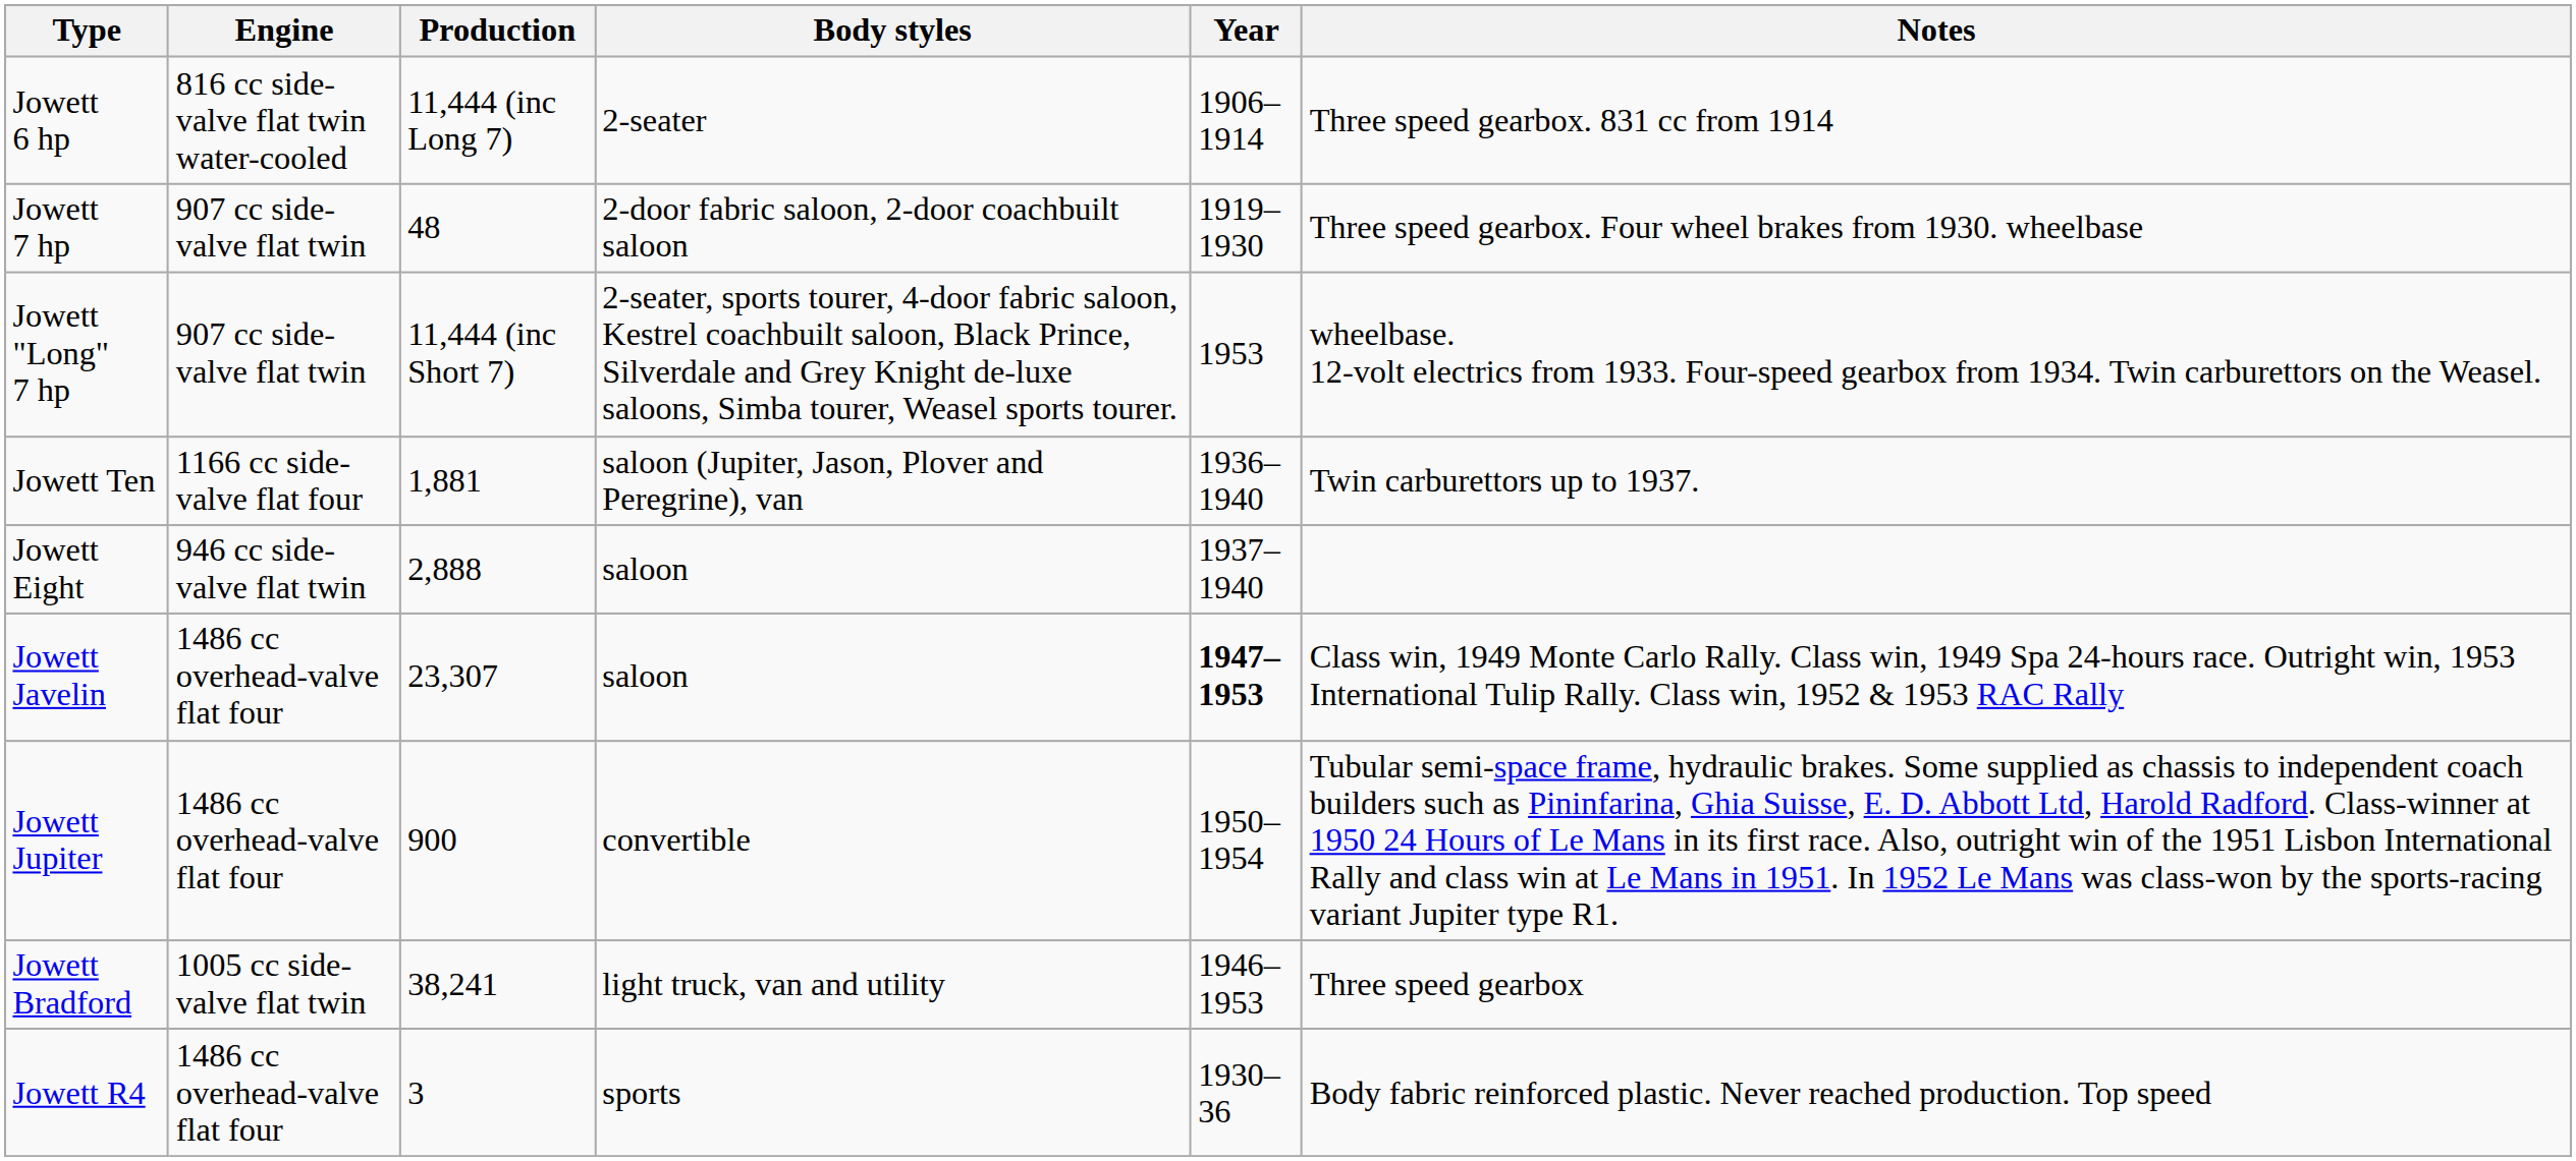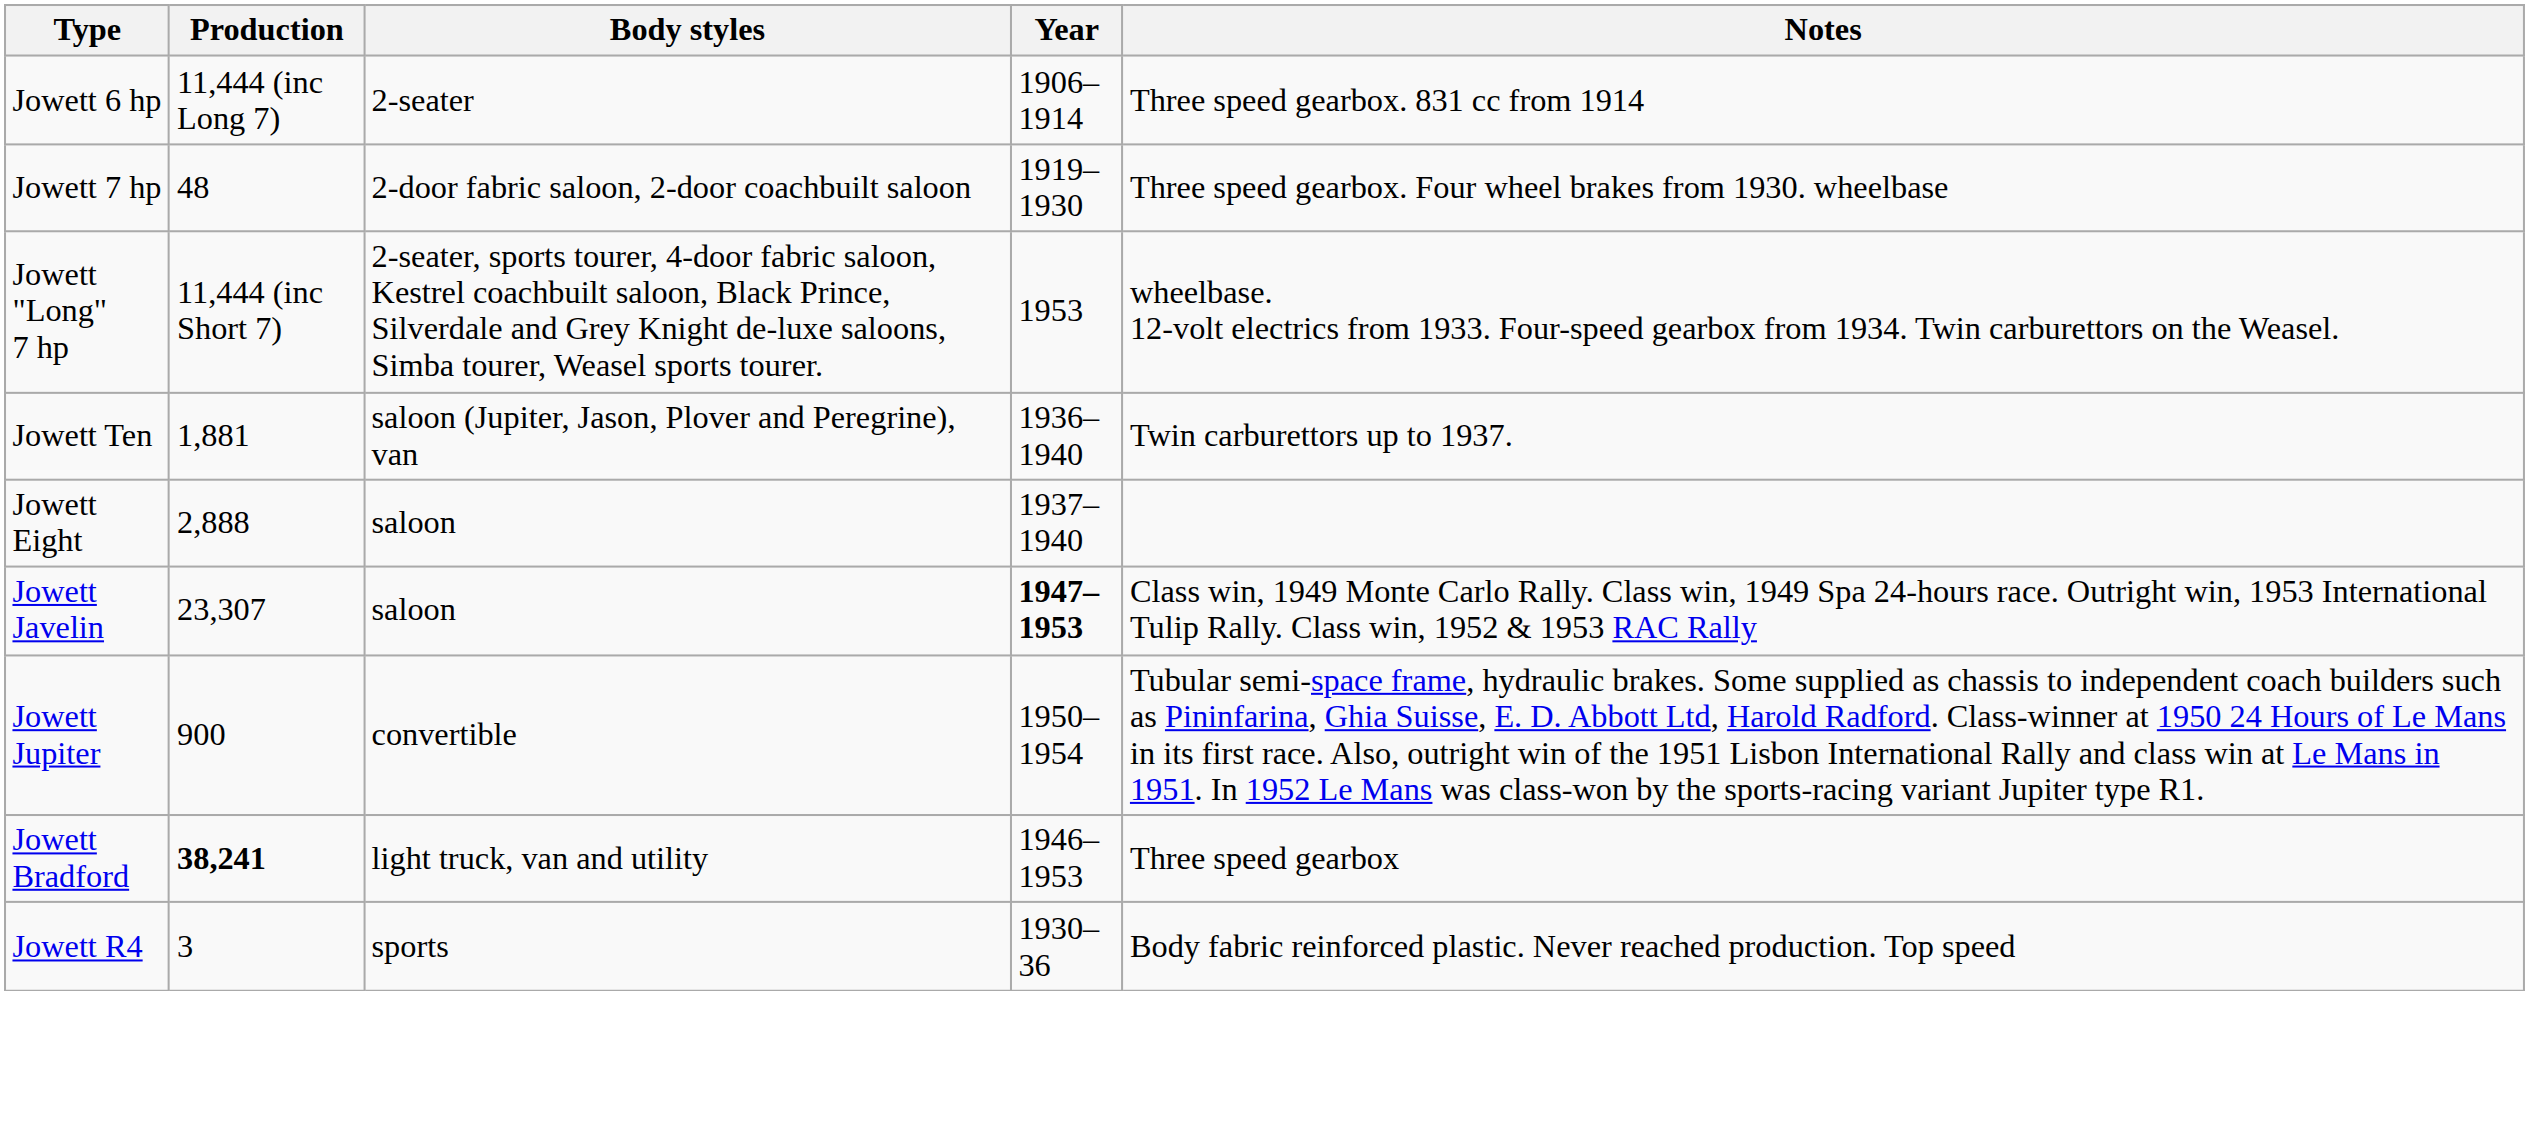- column: Engine | 816 cc side-valve flat twin water-cooled | 907 cc side-valve flat twin | 907 cc side-valve flat twin | 1166 cc side-valve flat four | 946 cc side-valve flat twin | 1486 cc overhead-valve flat four | 1486 cc overhead-valve flat four | 1005 cc side-valve flat twin | 1486 cc overhead-valve flat four
Jowett Bradford | Production: normal -> bold
